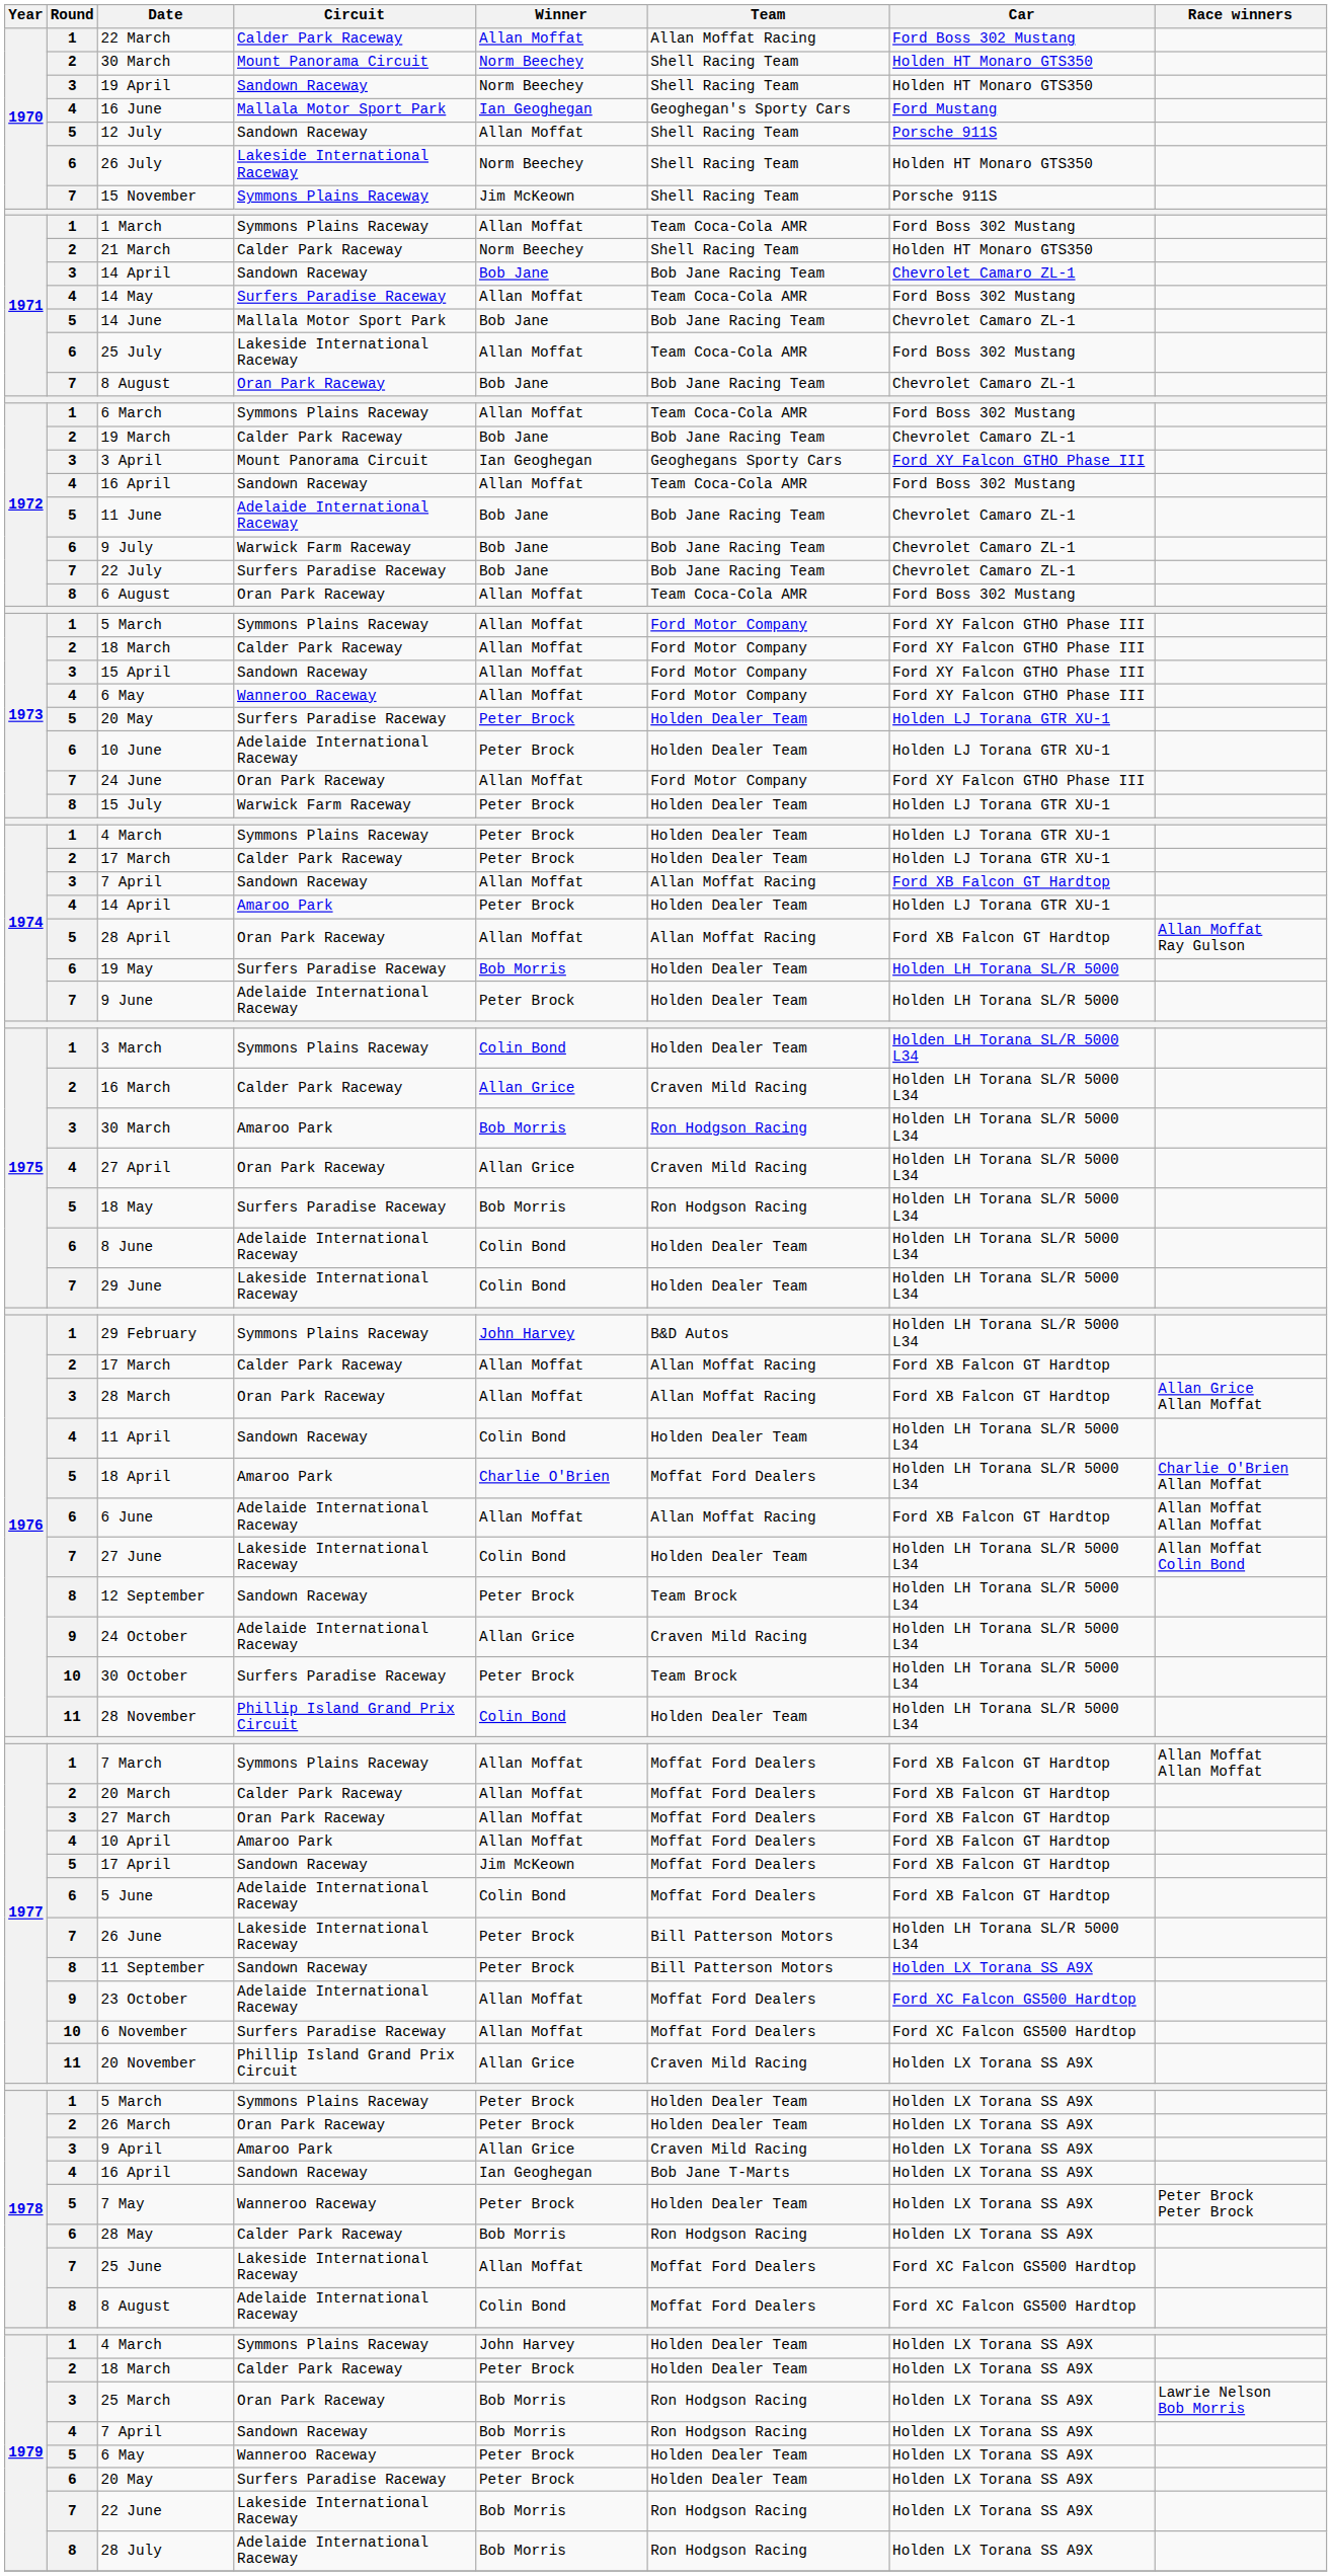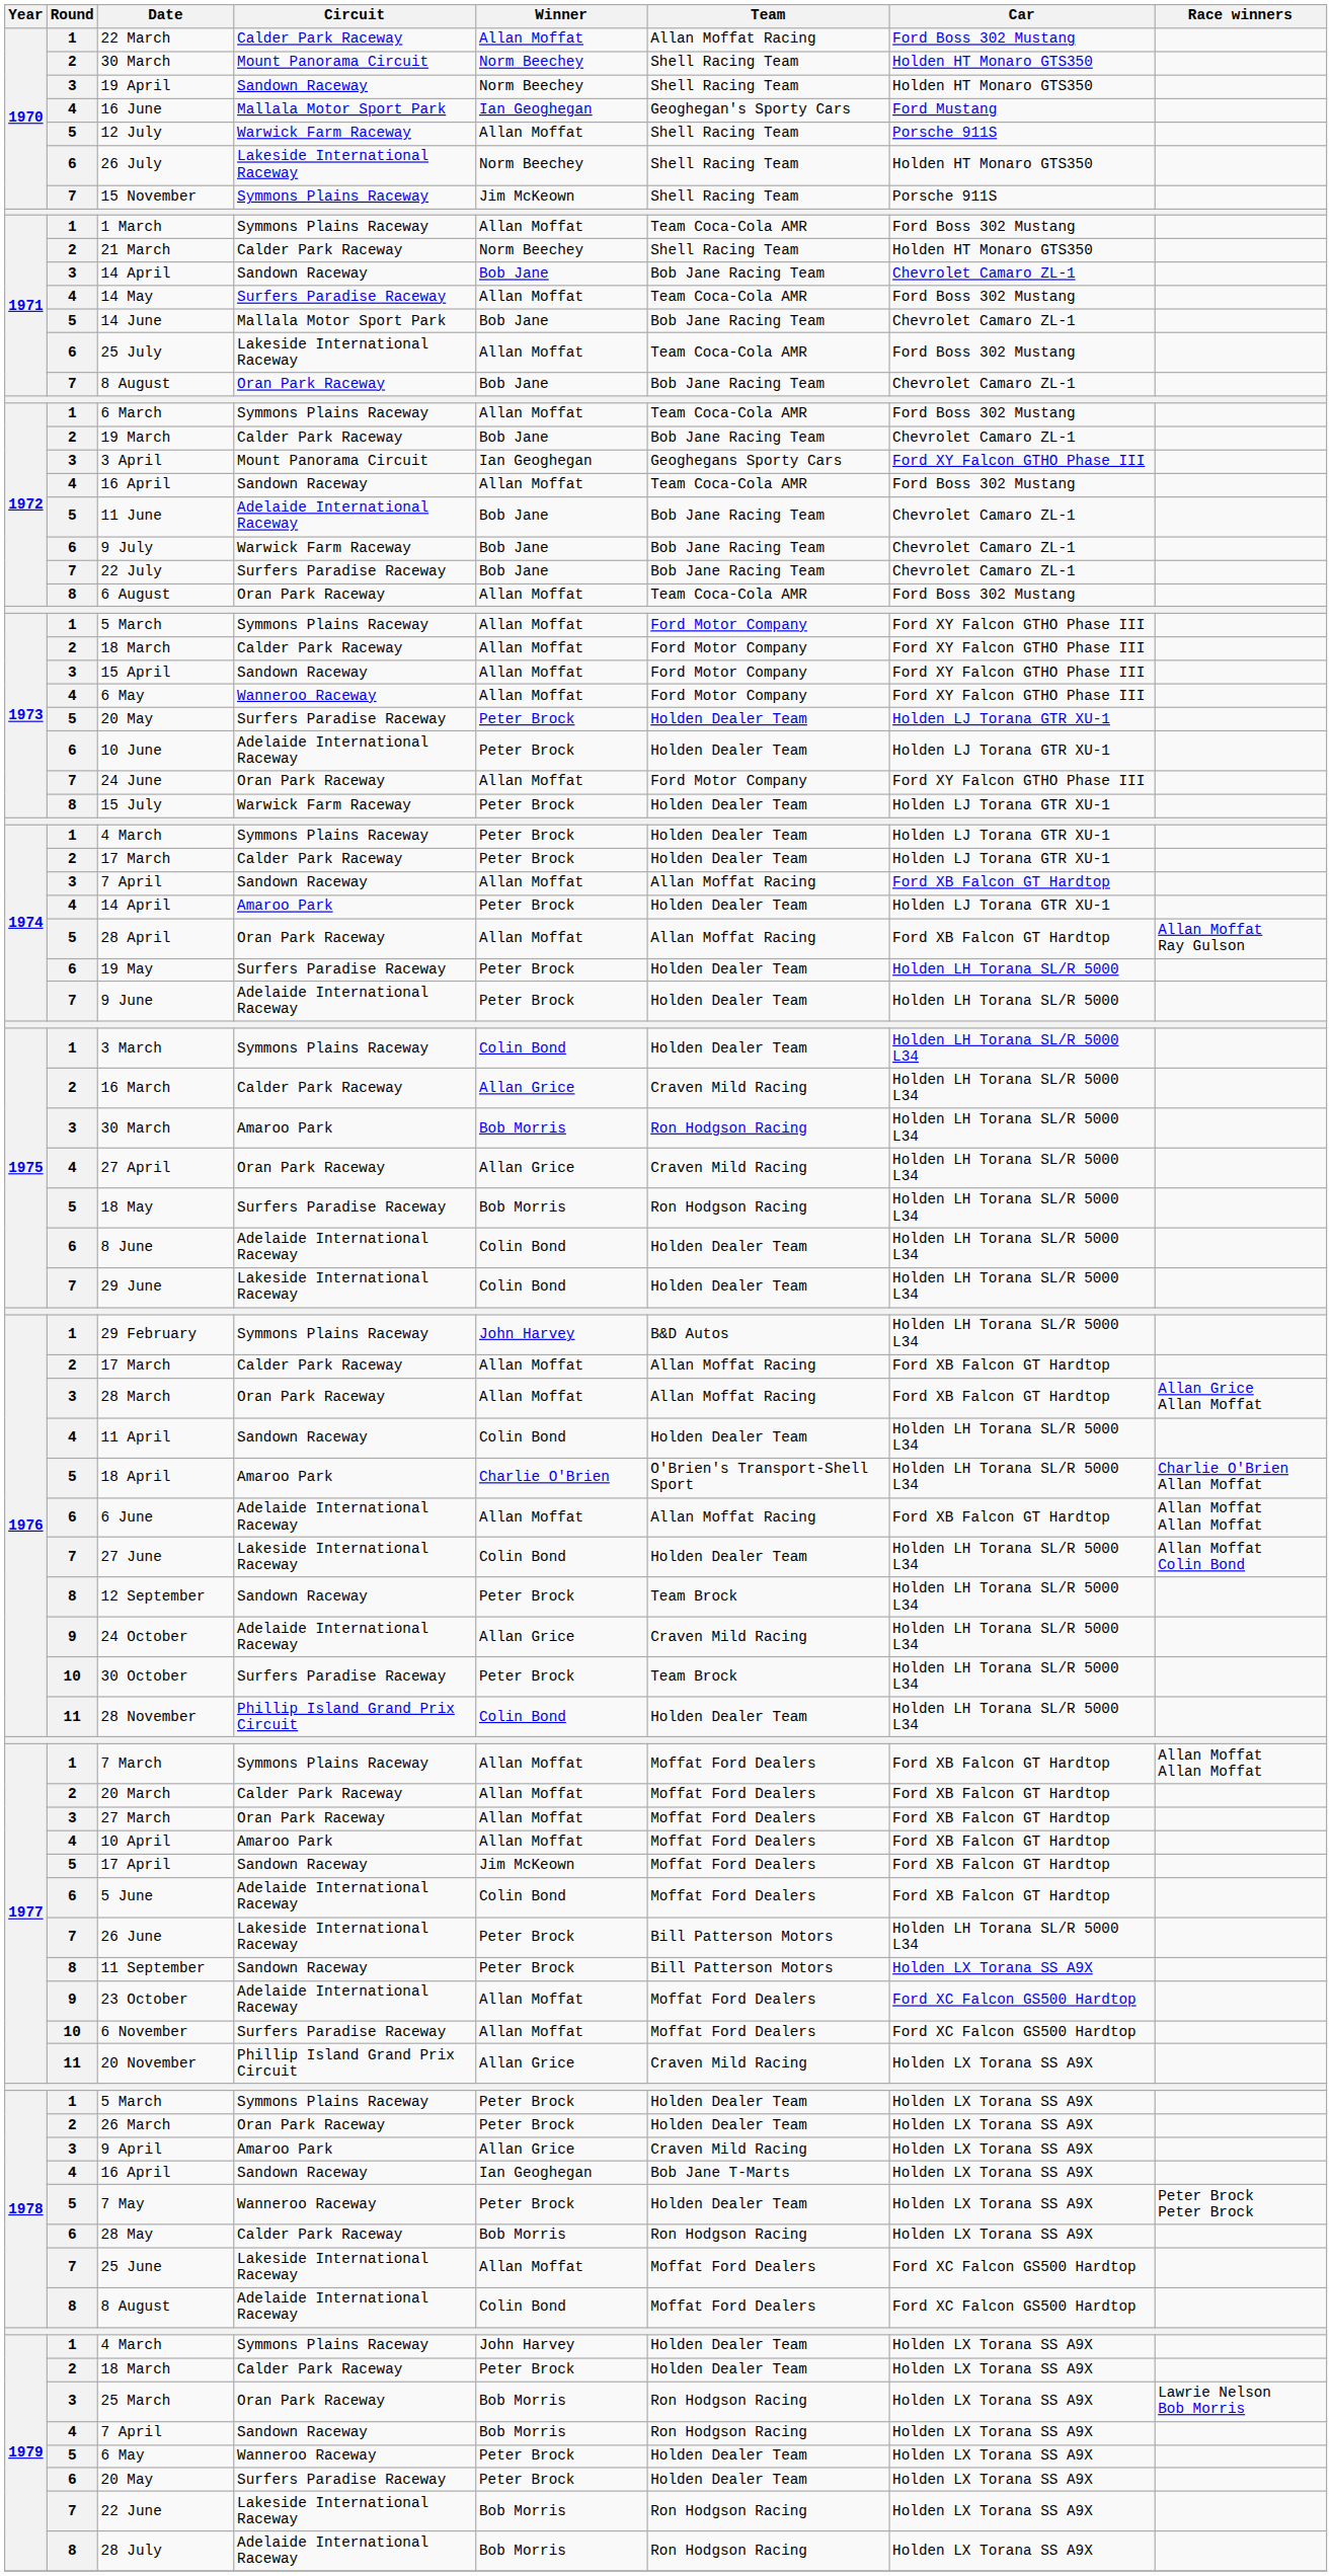12 July | Circuit: Sandown Raceway -> Warwick Farm Raceway
19 May | Winner: Bob Morris -> Peter Brock
18 April | Team: Moffat Ford Dealers -> O'Brien's Transport-Shell Sport
